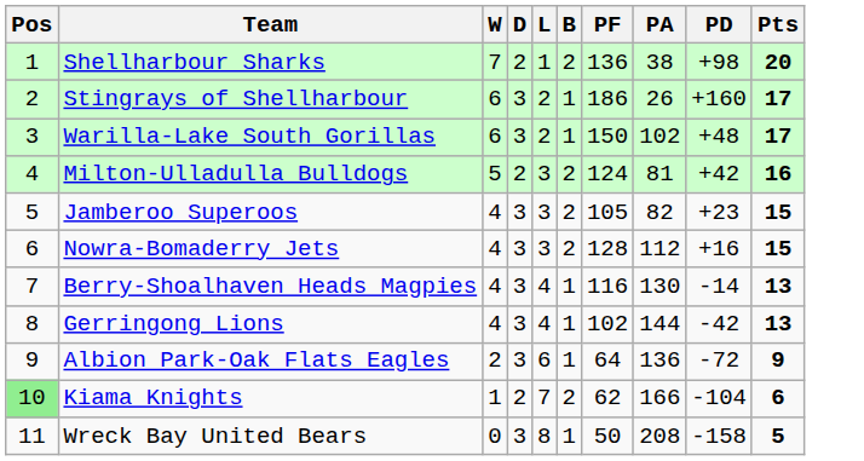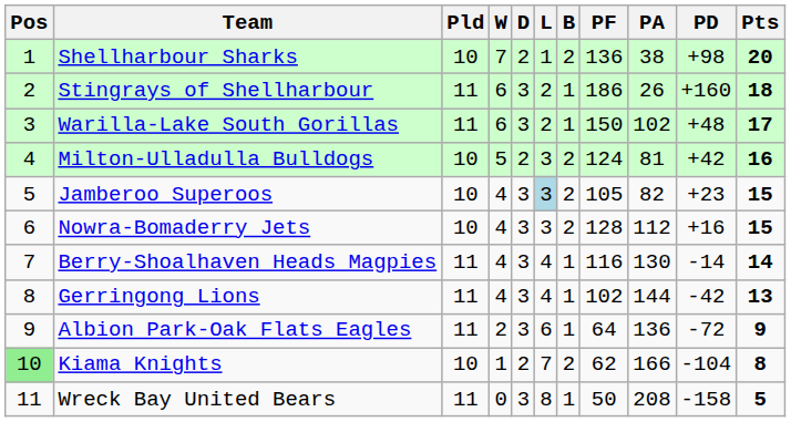+ column: Pld | 10 | 11 | 11 | 10 | 10 | 10 | 11 | 11 | 11 | 10 | 11
Stingrays of Shellharbour | Pts: 17 -> 18
Jamberoo Superoos | L: no background -> lightblue background
Berry-Shoalhaven Heads Magpies | Pts: 13 -> 14
Kiama Knights | Pts: 6 -> 8
